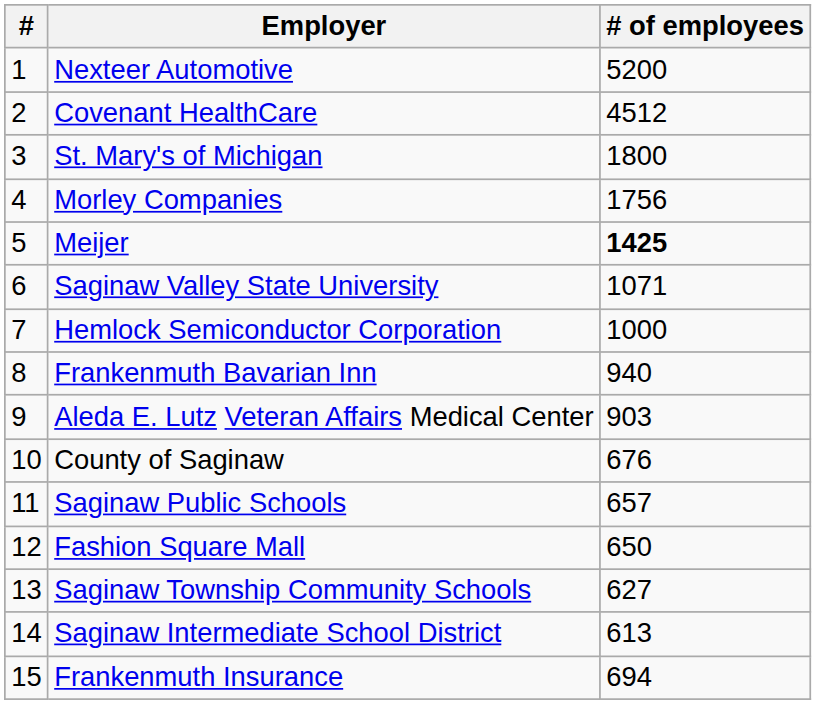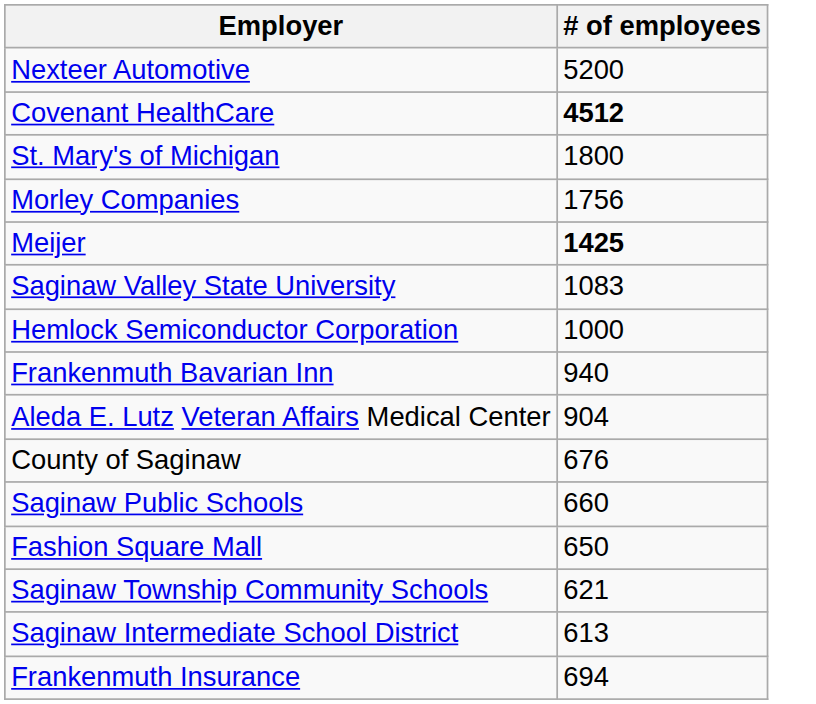- column: # | 1 | 2 | 3 | 4 | 5 | 6 | 7 | 8 | 9 | 10 | 11 | 12 | 13 | 14 | 15
Covenant HealthCare | # of employees: normal -> bold
Saginaw Valley State University | # of employees: 1071 -> 1083
Aleda E. Lutz Veteran Affairs Medical Center | # of employees: 903 -> 904
Saginaw Public Schools | # of employees: 657 -> 660
Saginaw Township Community Schools | # of employees: 627 -> 621
